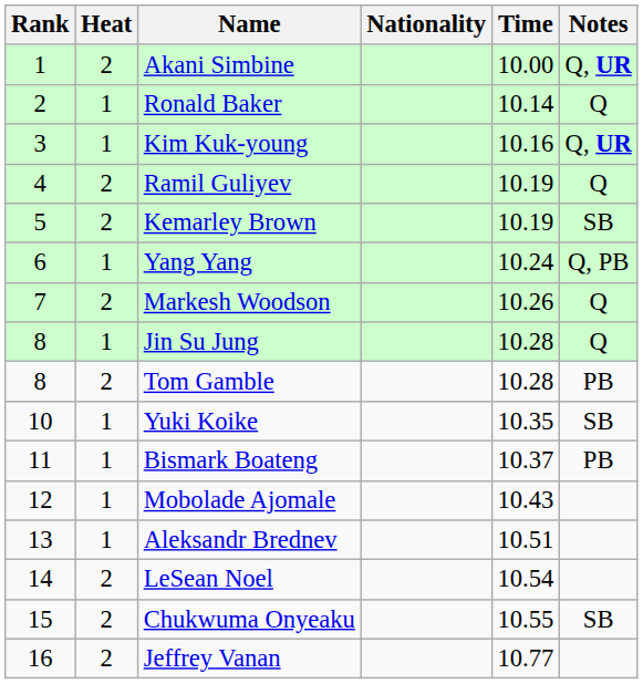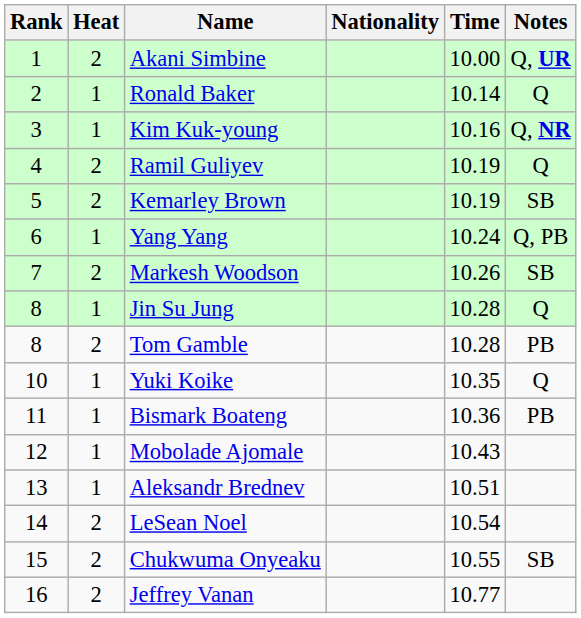Kim Kuk-young | Notes: Q, UR -> Q, NR
Markesh Woodson | Notes: Q -> SB
Yuki Koike | Notes: SB -> Q
Bismark Boateng | Time: 10.37 -> 10.36
